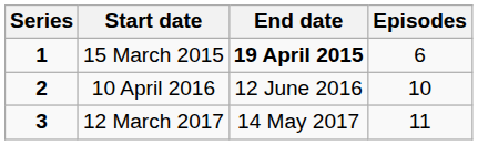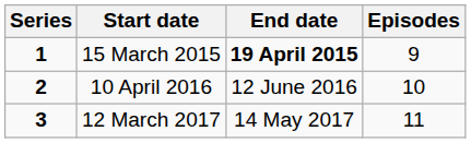15 March 2015 | Episodes: 6 -> 9
